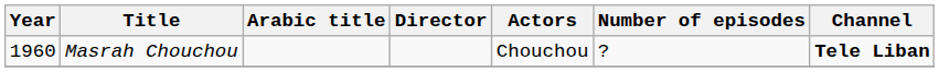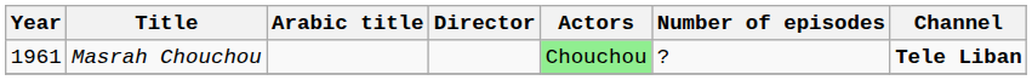Masrah Chouchou | Year: 1960 -> 1961
Masrah Chouchou | Actors: no background -> lightgreen background
